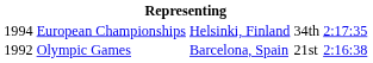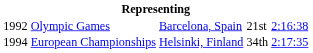rows swapped: Olympic Games <-> European Championships
